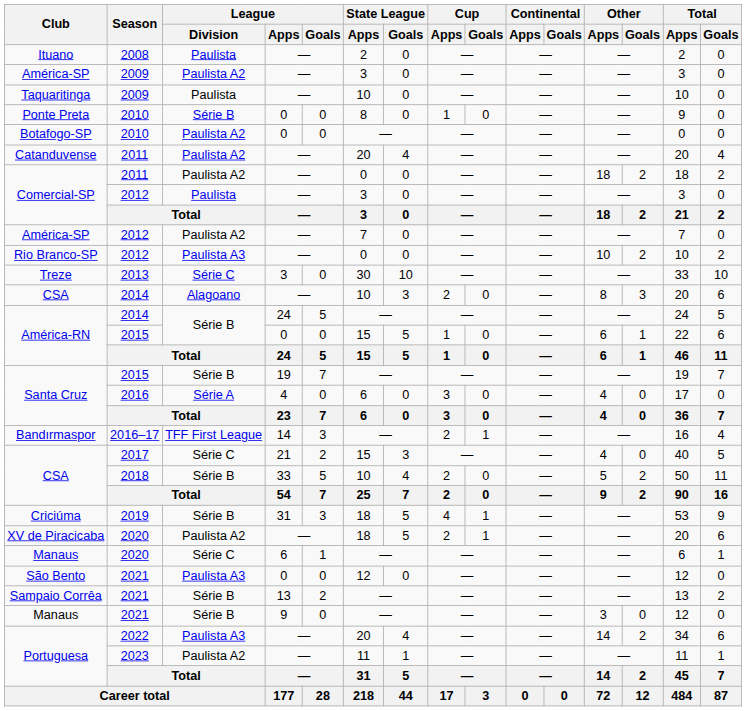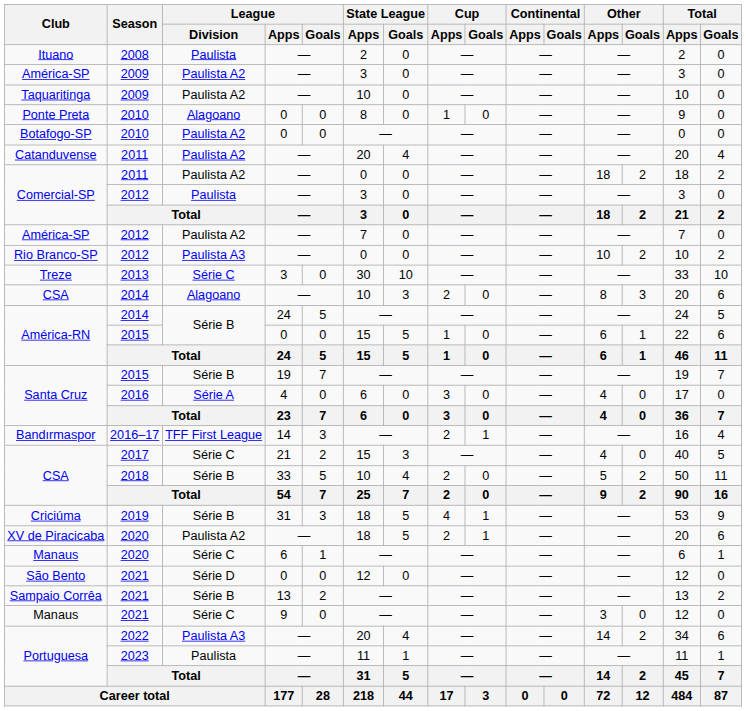Taquaritinga | League / Division: Paulista -> Paulista A2
Ponte Preta | League / Division: Série B -> Alagoano
São Bento | League / Division: Paulista A3 -> Série D
Manaus / 2021 | League / Division: Série B -> Série C
Portuguesa / 2023 | League / Division: Paulista A2 -> Paulista
